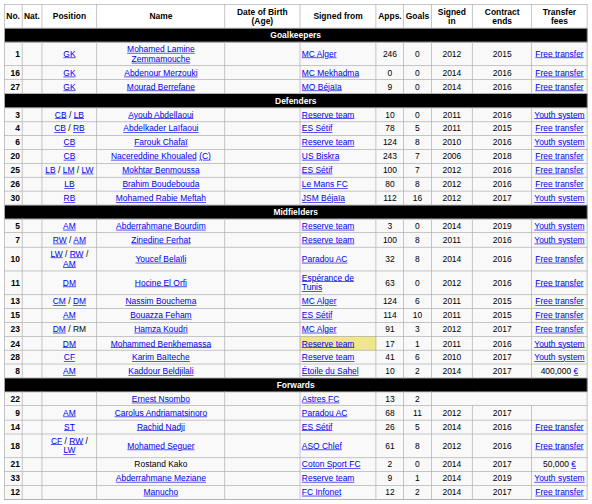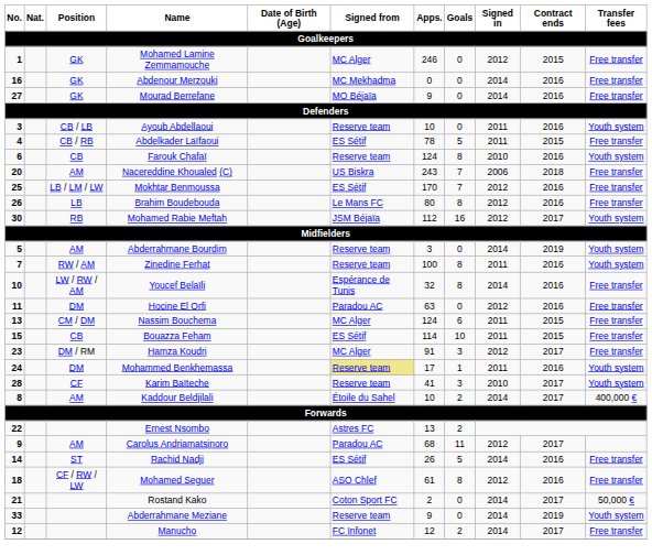Nacereddine Khoualed (C) | Position: CB -> AM
Mokhtar Benmoussa | Apps.: 100 -> 170
Youcef Belaïli | Signed from: Paradou AC -> Espérance de Tunis
Hocine El Orfi | Signed from: Espérance de Tunis -> Paradou AC
Bouazza Feham | Position: AM -> CB
Karim Baïteche | Goals: 6 -> 3
Abderrahmane Meziane | Goals: 1 -> 0
